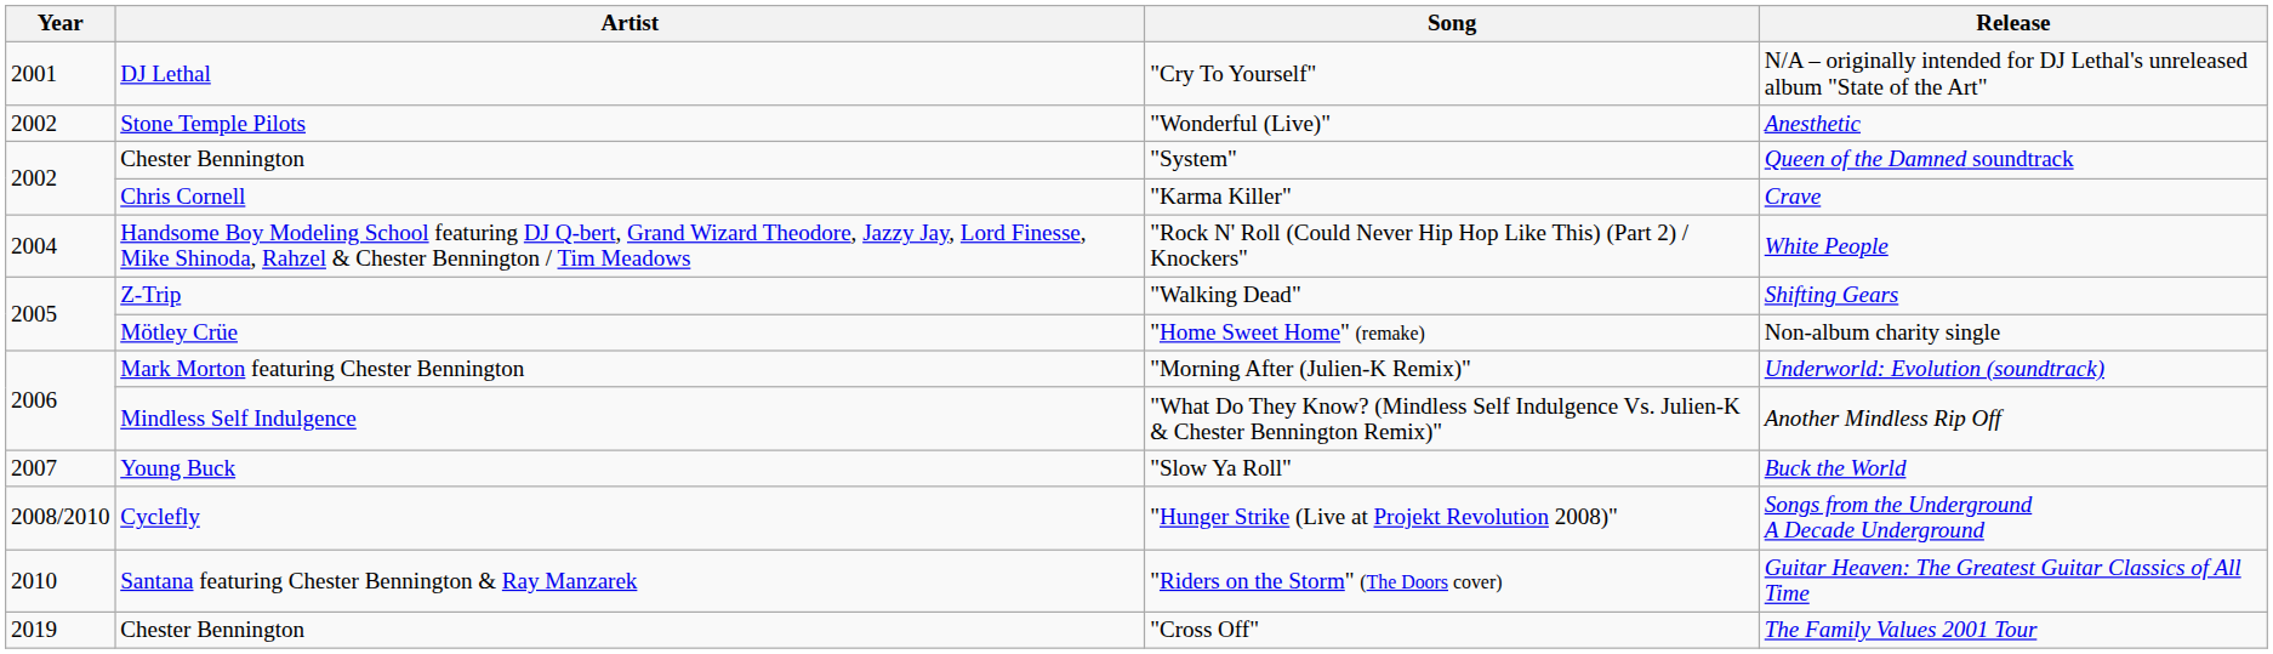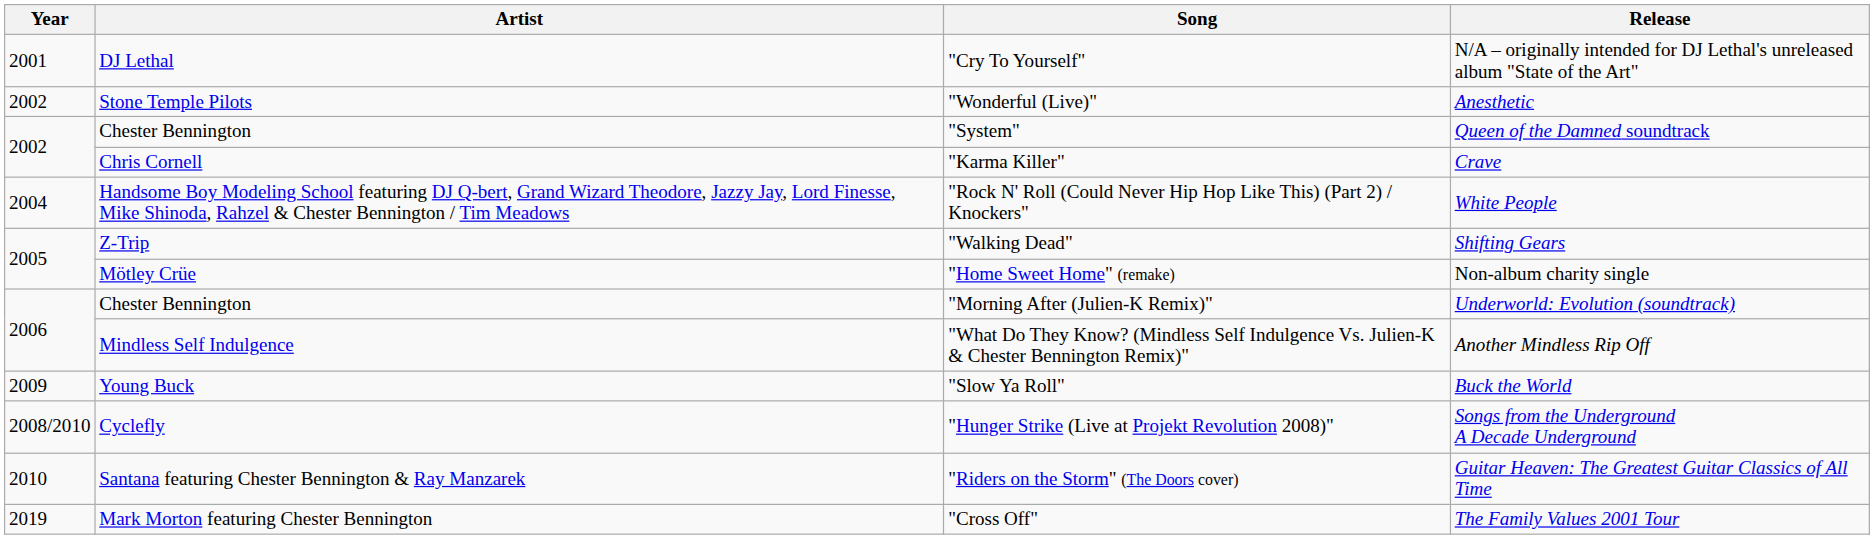"Morning After (Julien-K Remix)" | Artist: Mark Morton featuring Chester Bennington -> Chester Bennington
"Slow Ya Roll" | Year: 2007 -> 2009
"Cross Off" | Artist: Chester Bennington -> Mark Morton featuring Chester Bennington
